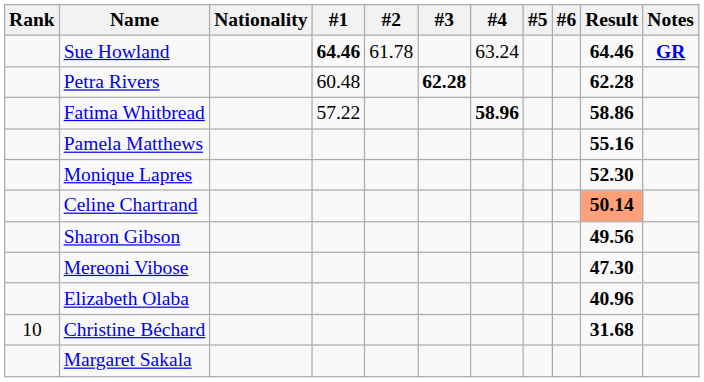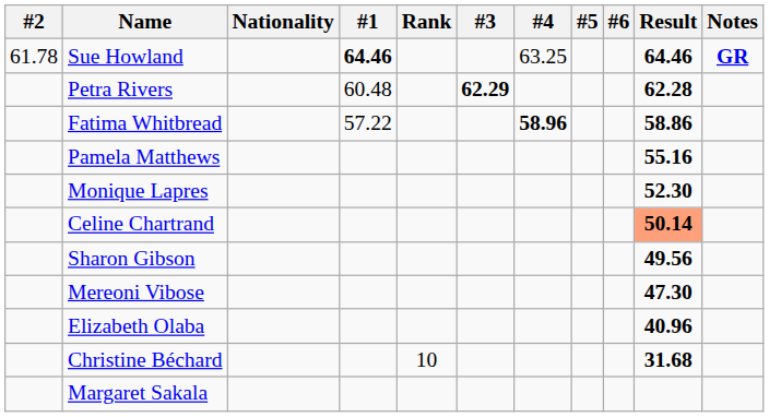columns swapped: Rank <-> #2
Sue Howland | #4: 63.24 -> 63.25
Petra Rivers | #3: 62.28 -> 62.29
